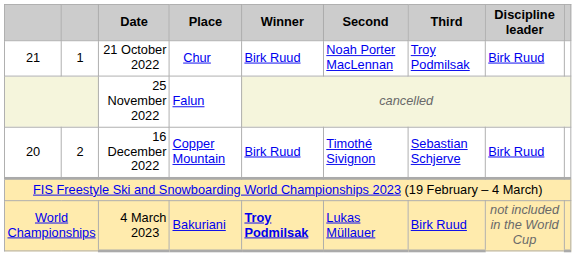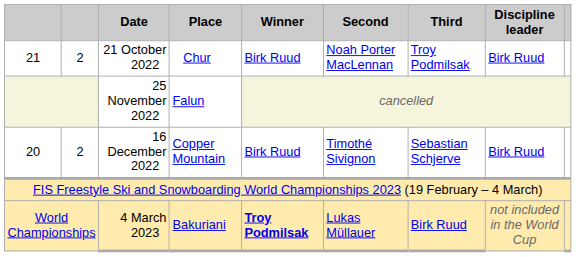21 October 2022 | column 2: 1 -> 2
